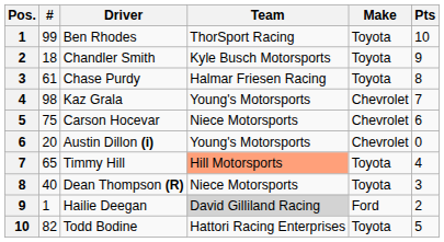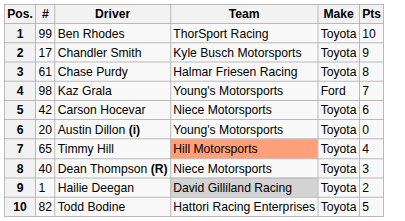Chandler Smith | #: 18 -> 17
Kaz Grala | Make: Chevrolet -> Ford
Carson Hocevar | #: 75 -> 42
Carson Hocevar | Make: Chevrolet -> Toyota
Austin Dillon (i) | Make: Chevrolet -> Toyota
Hailie Deegan | Make: Ford -> Toyota
